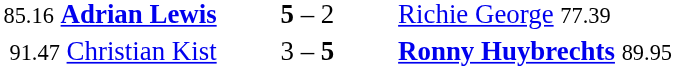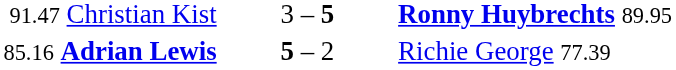rows swapped: 91.47 Christian Kist <-> 85.16 Adrian Lewis
